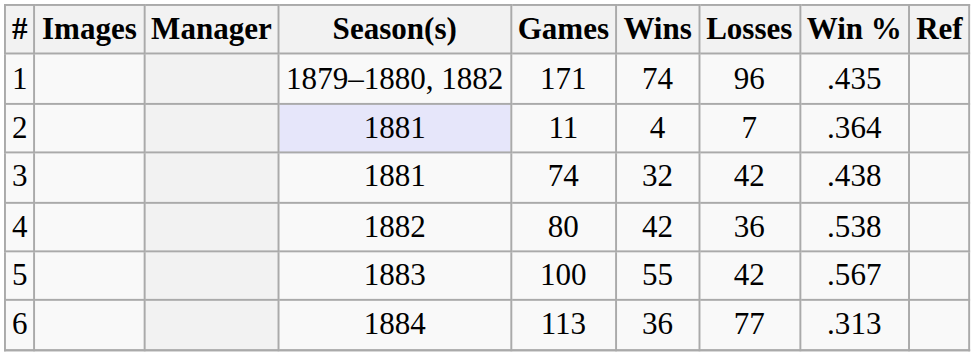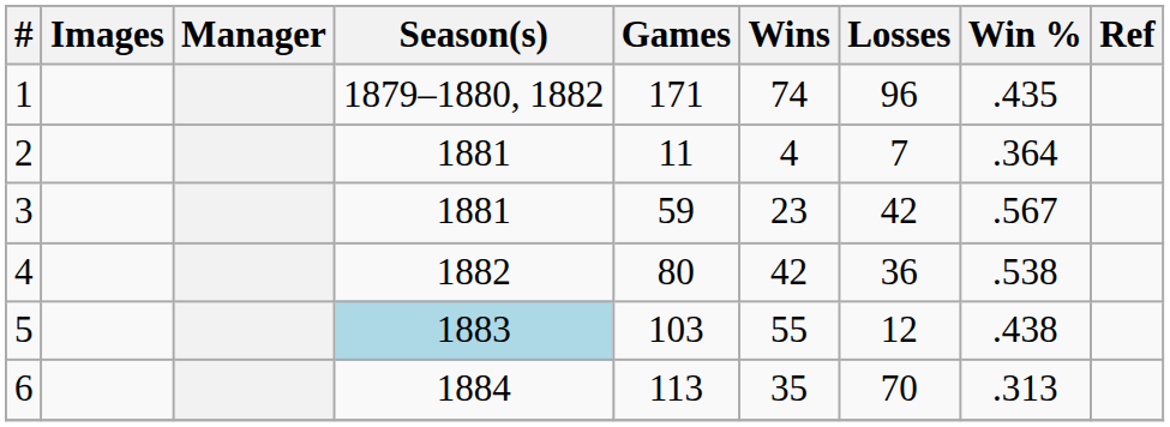2 | Season(s): lavender background -> no background
3 | Games: 74 -> 59
3 | Wins: 32 -> 23
3 | Win %: .438 -> .567
5 | Season(s): no background -> lightblue background
5 | Games: 100 -> 103
5 | Losses: 42 -> 12
5 | Win %: .567 -> .438
6 | Wins: 36 -> 35
6 | Losses: 77 -> 70
